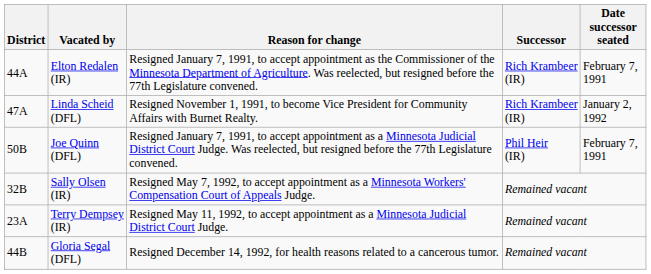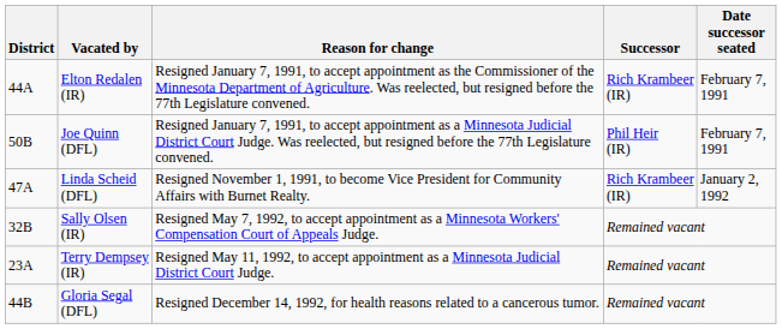rows swapped: Joe Quinn (DFL) <-> Linda Scheid (DFL)
